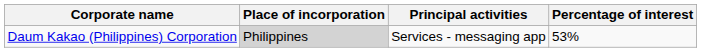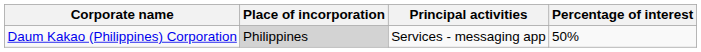Daum Kakao (Philippines) Corporation | Percentage of interest: 53% -> 50%
